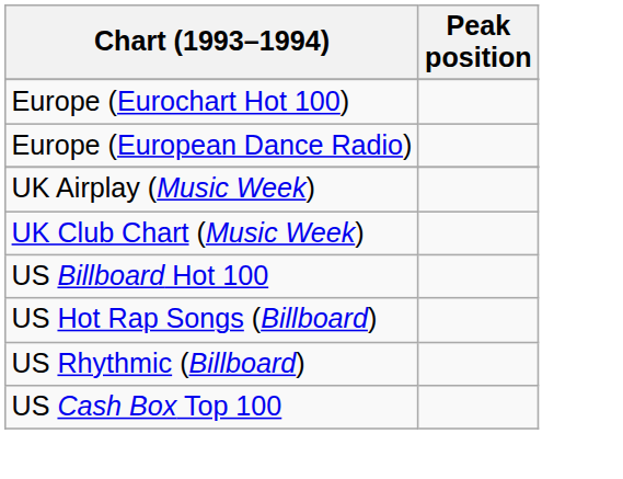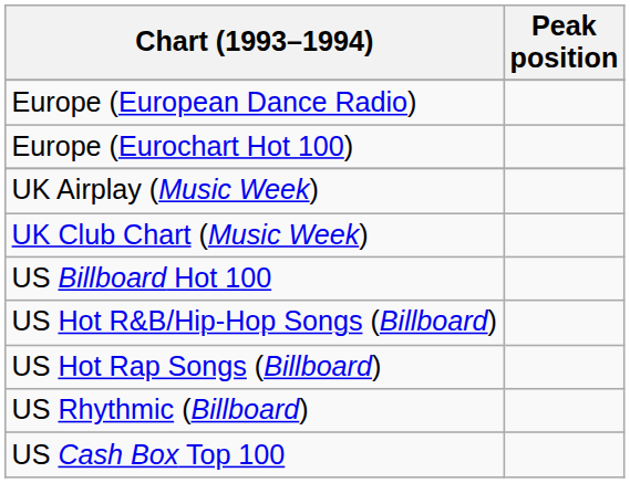rows swapped: Europe (Eurochart Hot 100) <-> Europe (European Dance Radio)
+ row: US Hot R&B/Hip-Hop Songs (Billboard)
